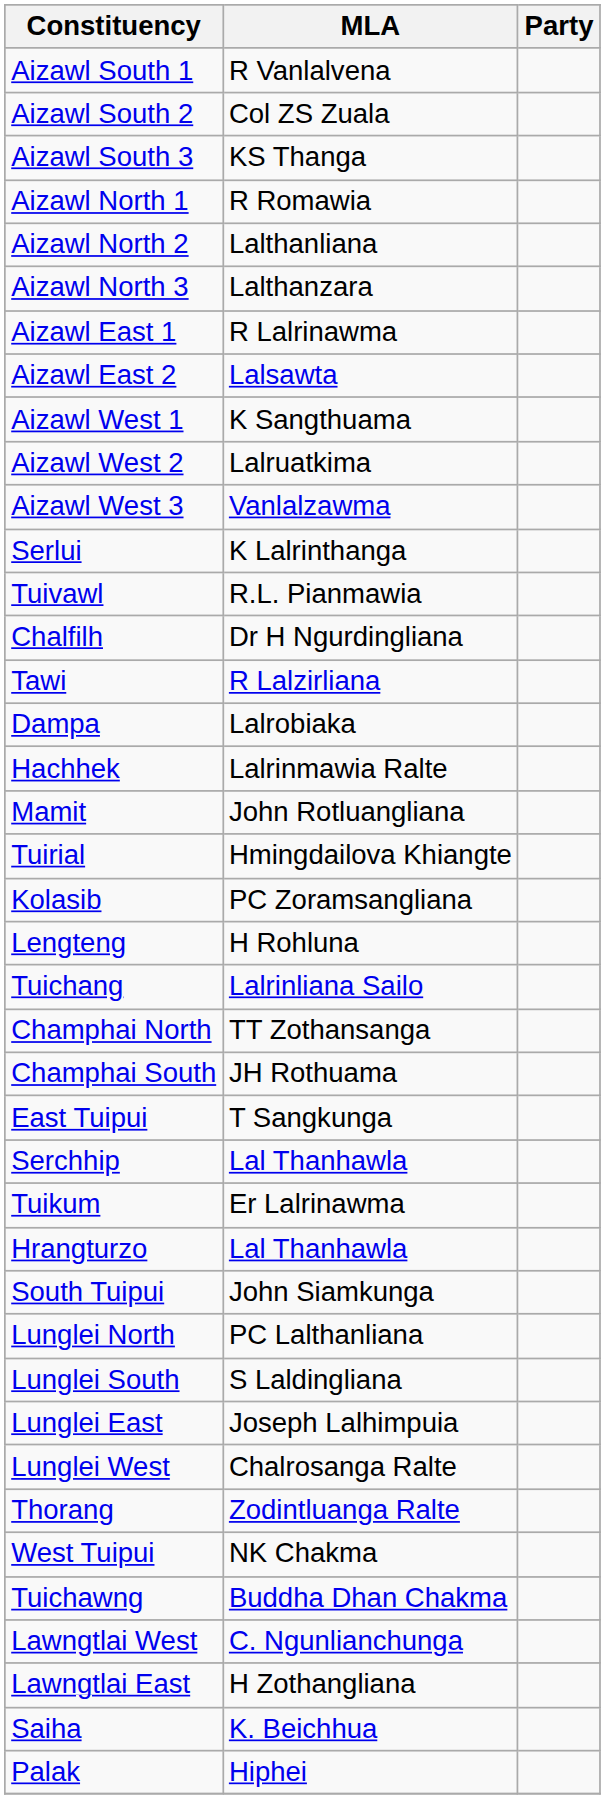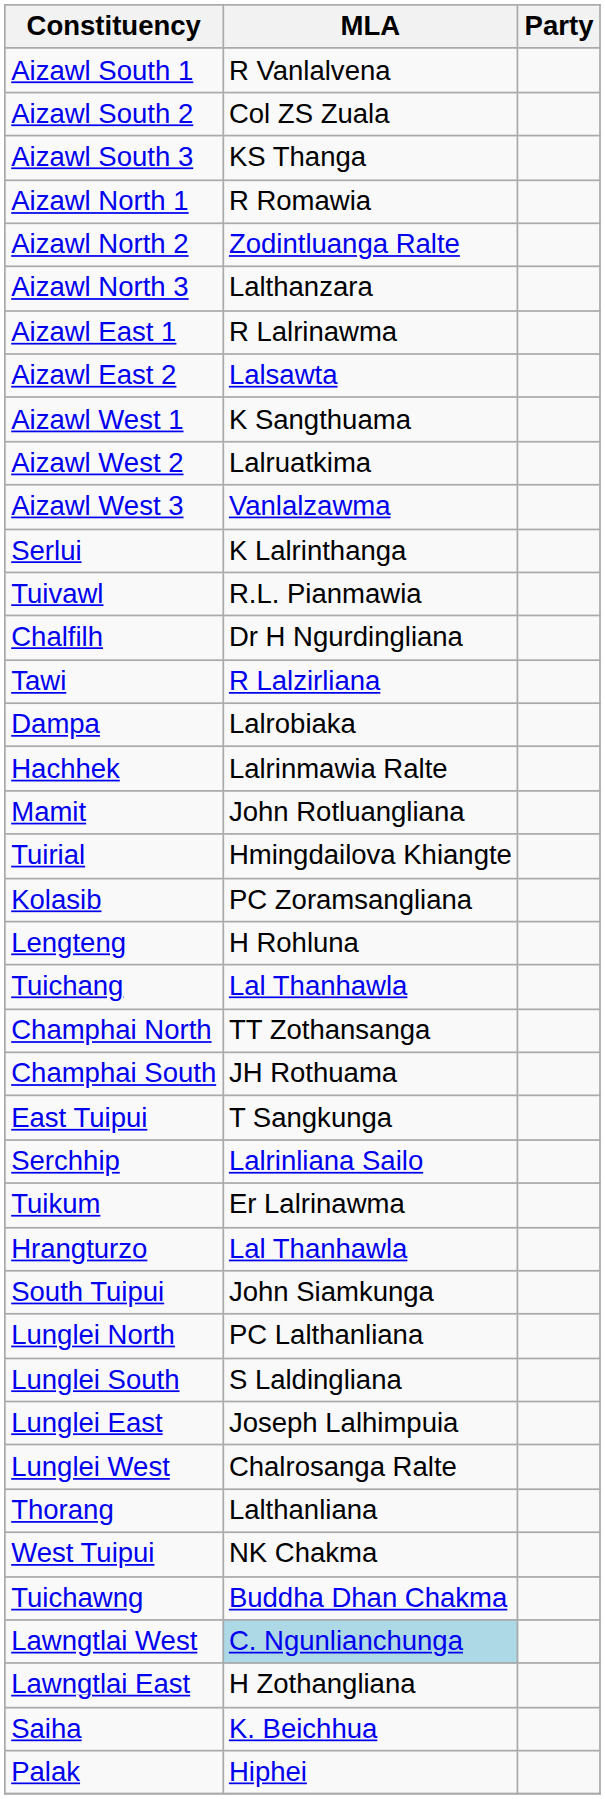Aizawl North 2 | MLA: Lalthanliana -> Zodintluanga Ralte
Tuichang | MLA: Lalrinliana Sailo -> Lal Thanhawla
Serchhip | MLA: Lal Thanhawla -> Lalrinliana Sailo
Thorang | MLA: Zodintluanga Ralte -> Lalthanliana
Lawngtlai West | MLA: no background -> lightblue background
